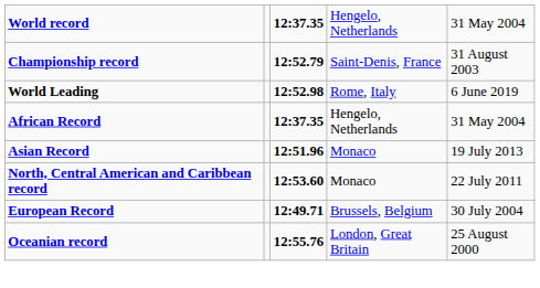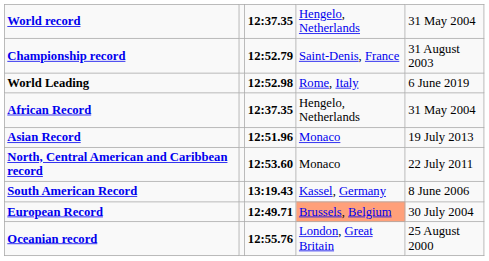+ row: South American Record | 13:19.43 | Kassel, Germany | 8 June 2006
European Record | column 4: no background -> lightsalmon background
